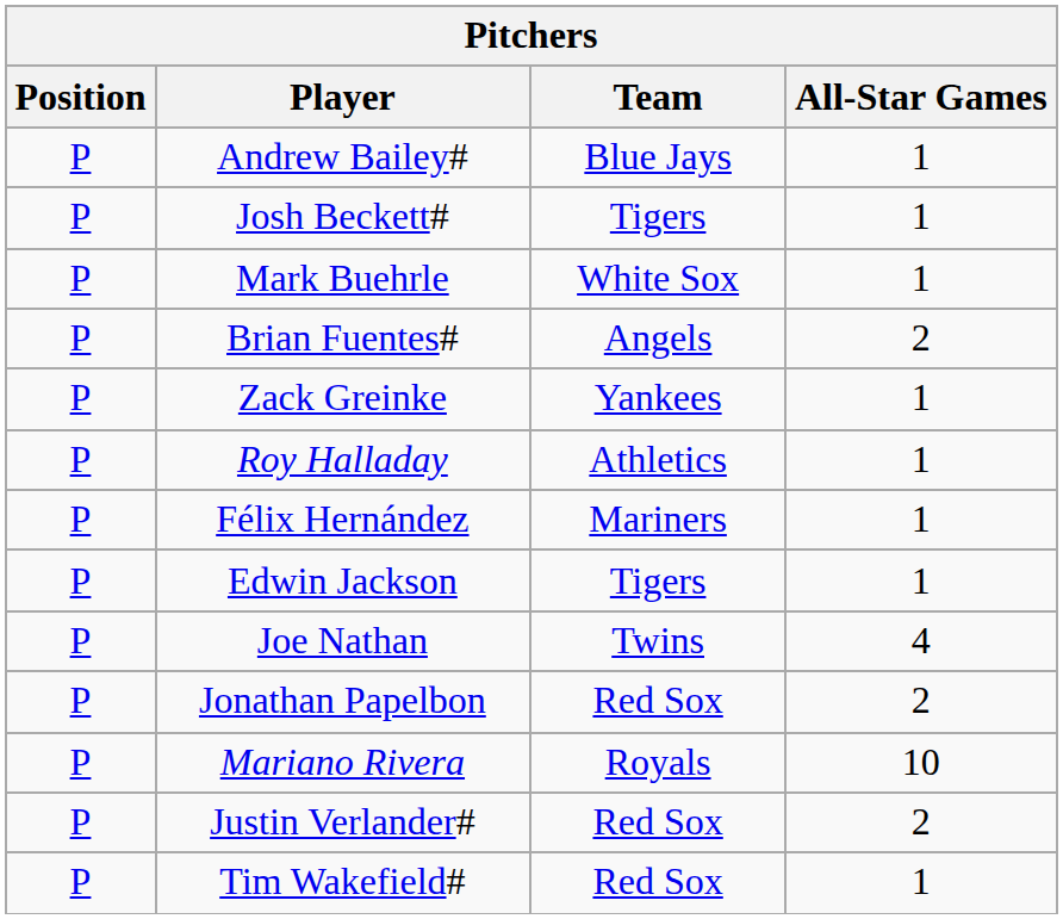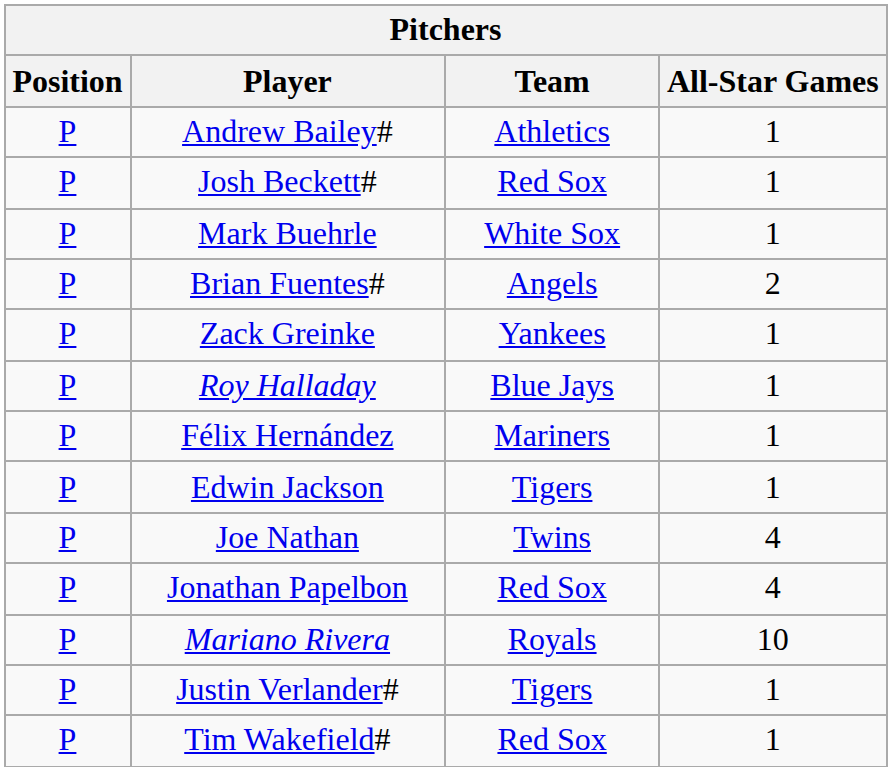Andrew Bailey# | Team: Blue Jays -> Athletics
Josh Beckett# | Team: Tigers -> Red Sox
Roy Halladay | Team: Athletics -> Blue Jays
Jonathan Papelbon | All-Star Games: 2 -> 4
Justin Verlander# | Team: Red Sox -> Tigers
Justin Verlander# | All-Star Games: 2 -> 1
